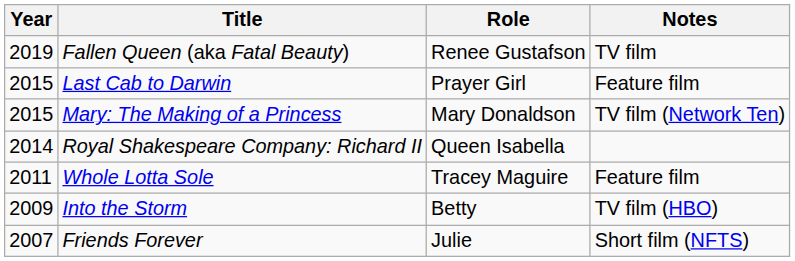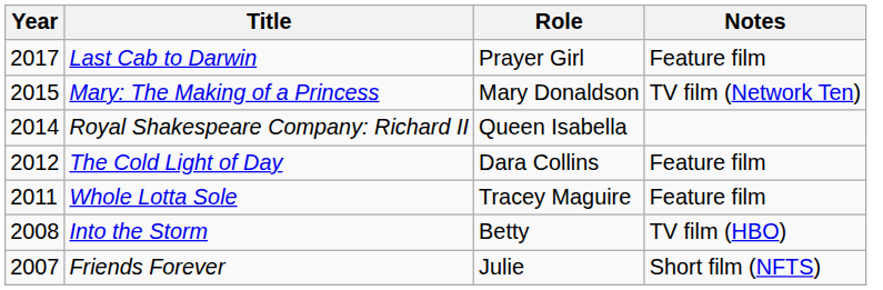- row: 2019 | Fallen Queen (aka Fatal Beauty) | Renee Gustafson | TV film
Last Cab to Darwin | Year: 2015 -> 2017
+ row: 2012 | The Cold Light of Day | Dara Collins | Feature film
Into the Storm | Year: 2009 -> 2008
